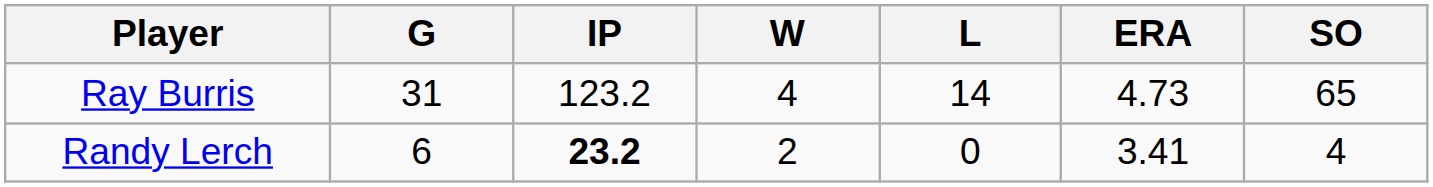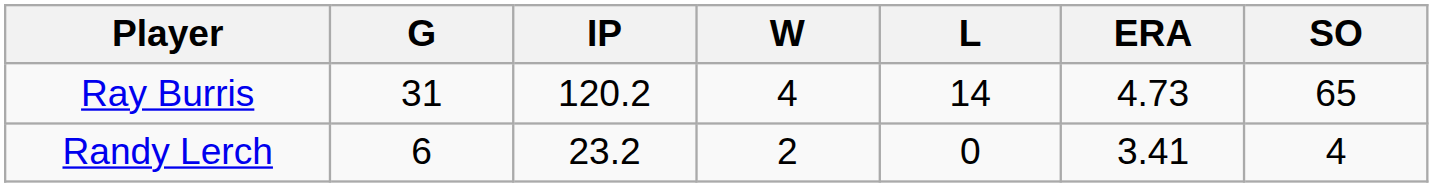Ray Burris | IP: 123.2 -> 120.2
Randy Lerch | IP: bold -> normal
